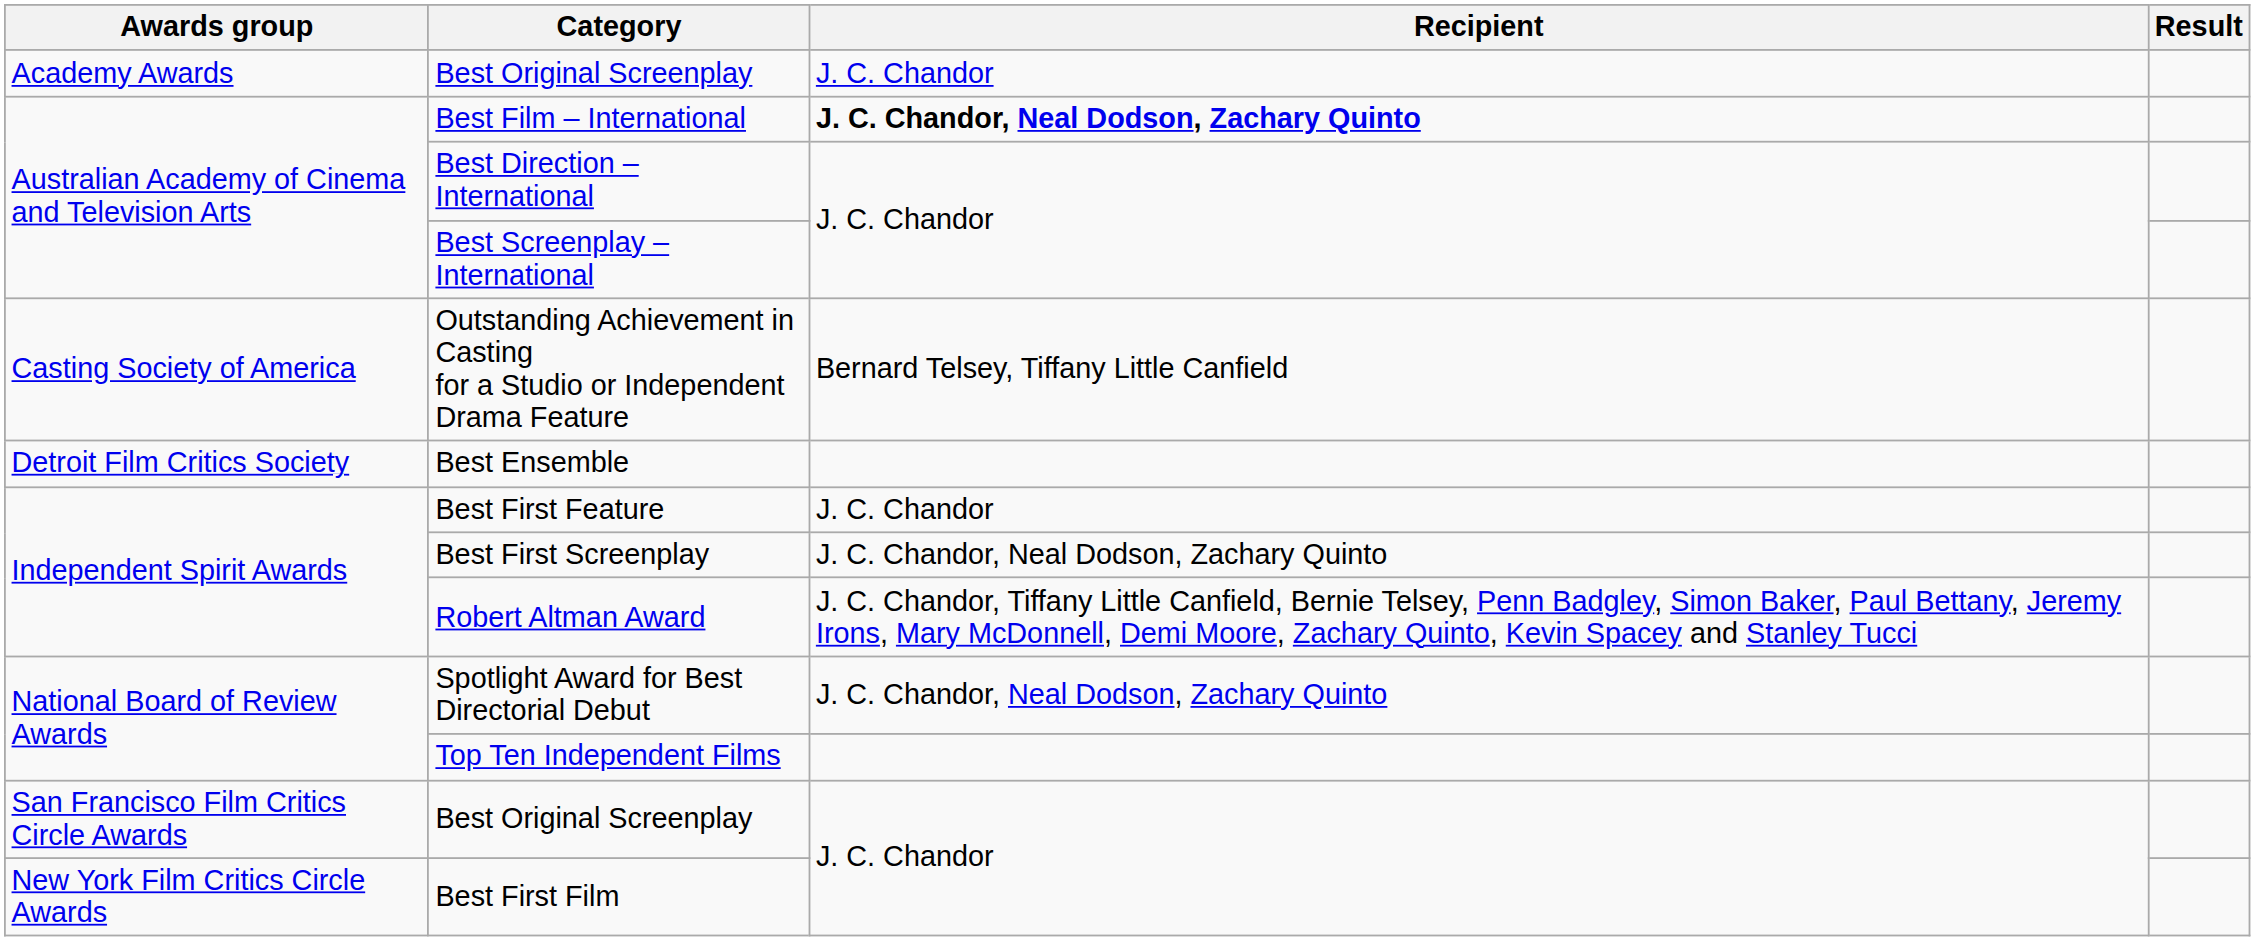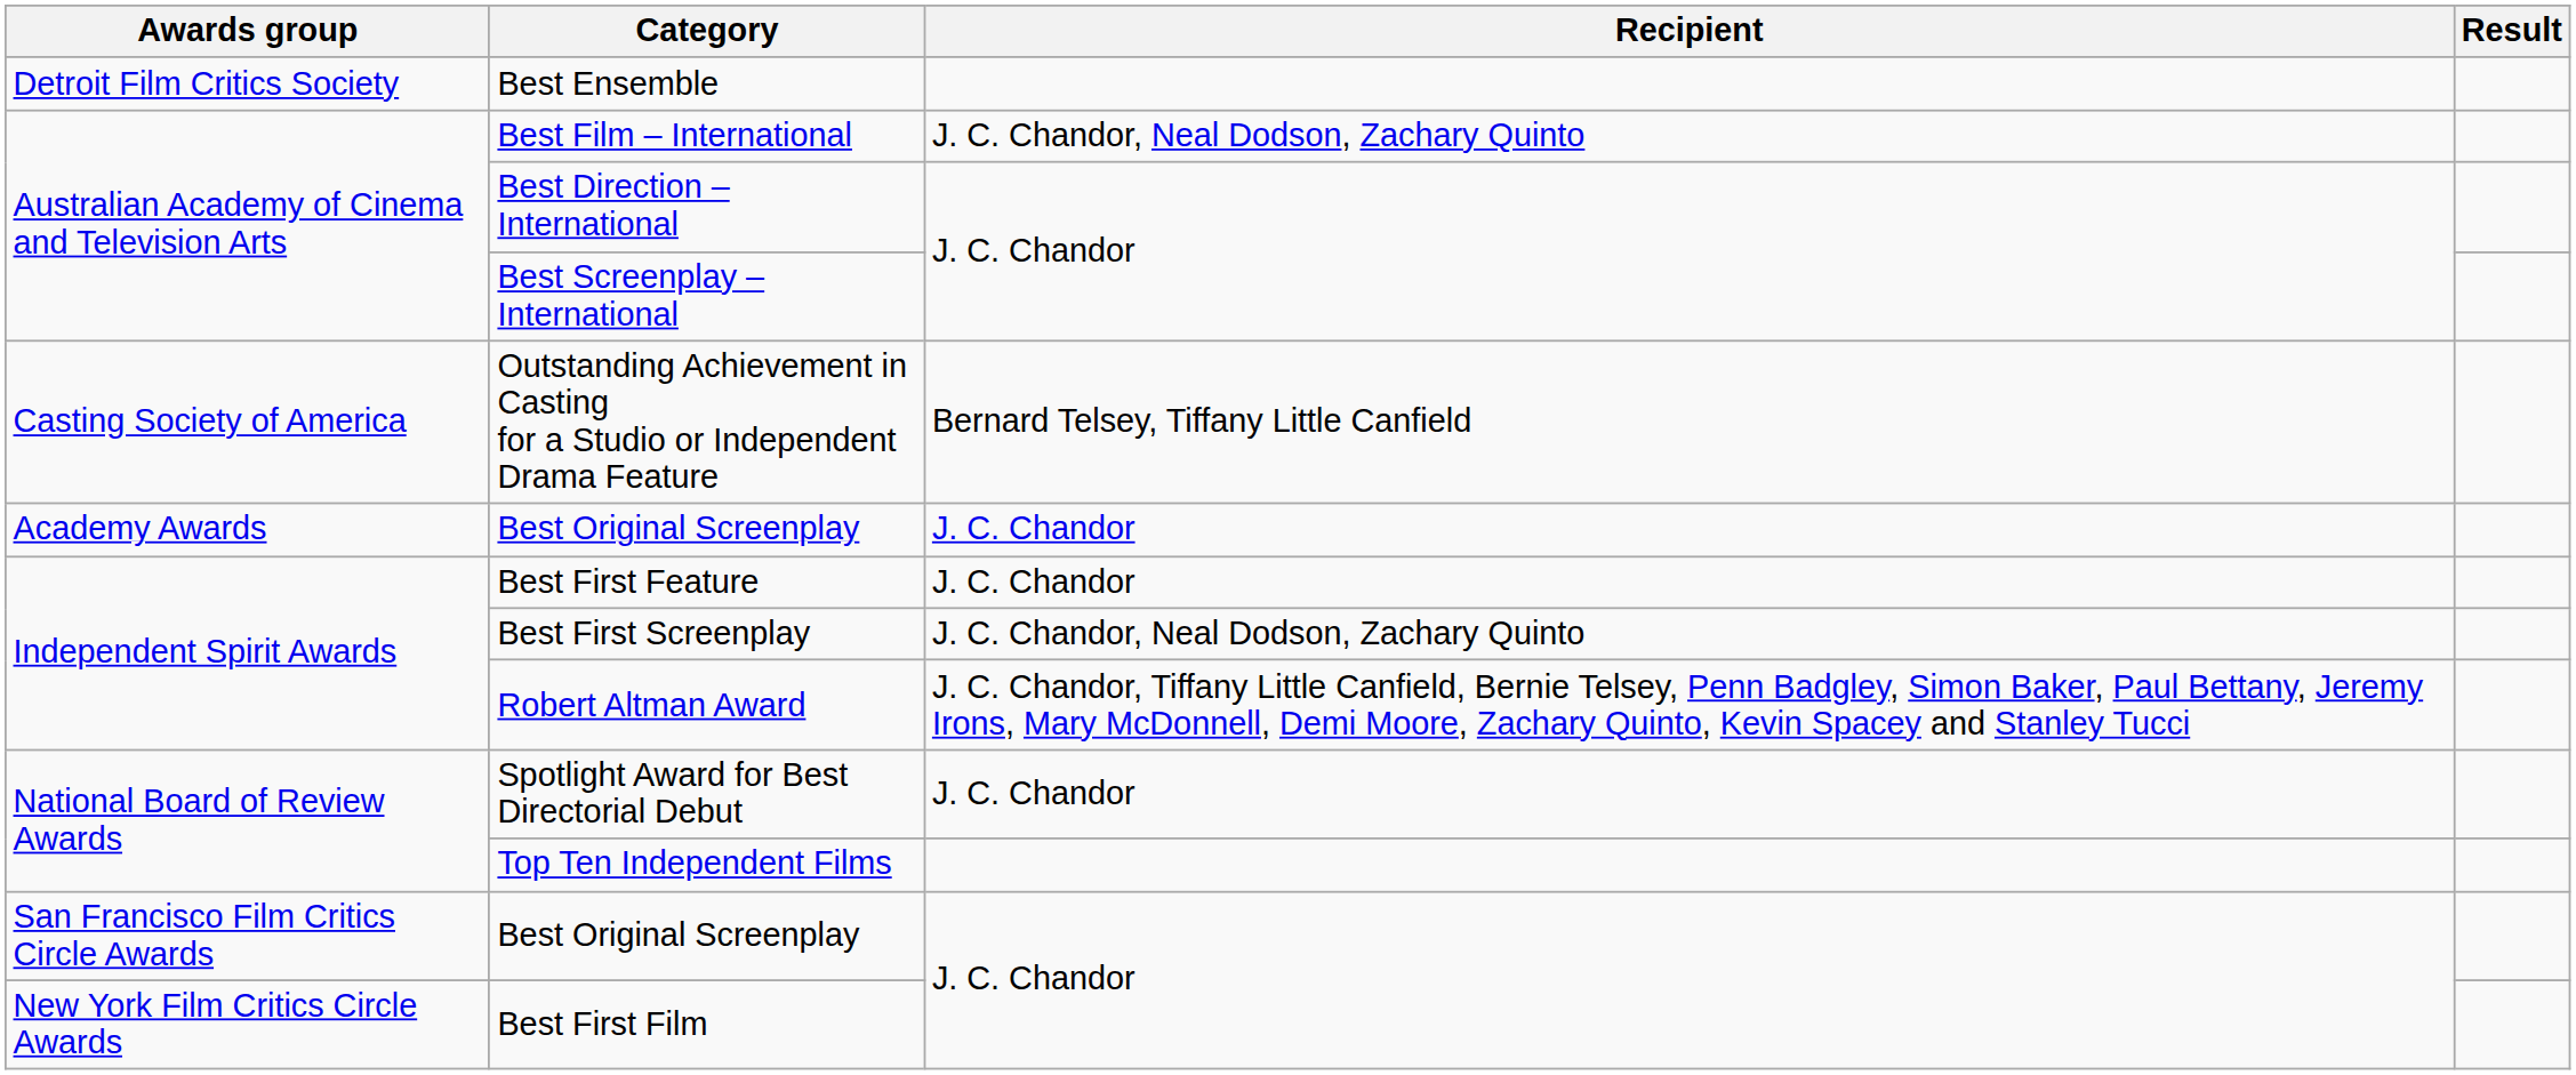rows swapped: Academy Awards / Best Original Screenplay <-> Best Ensemble
Best Film – International | Recipient: bold -> normal
Spotlight Award for Best Directorial Debut | Recipient: J. C. Chandor, Neal Dodson, Zachary Quinto -> J. C. Chandor
